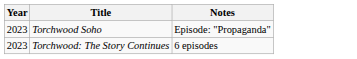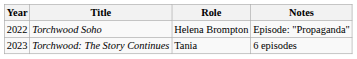+ column: Role | Helena Brompton | Tania
Torchwood Soho | Year: 2023 -> 2022
